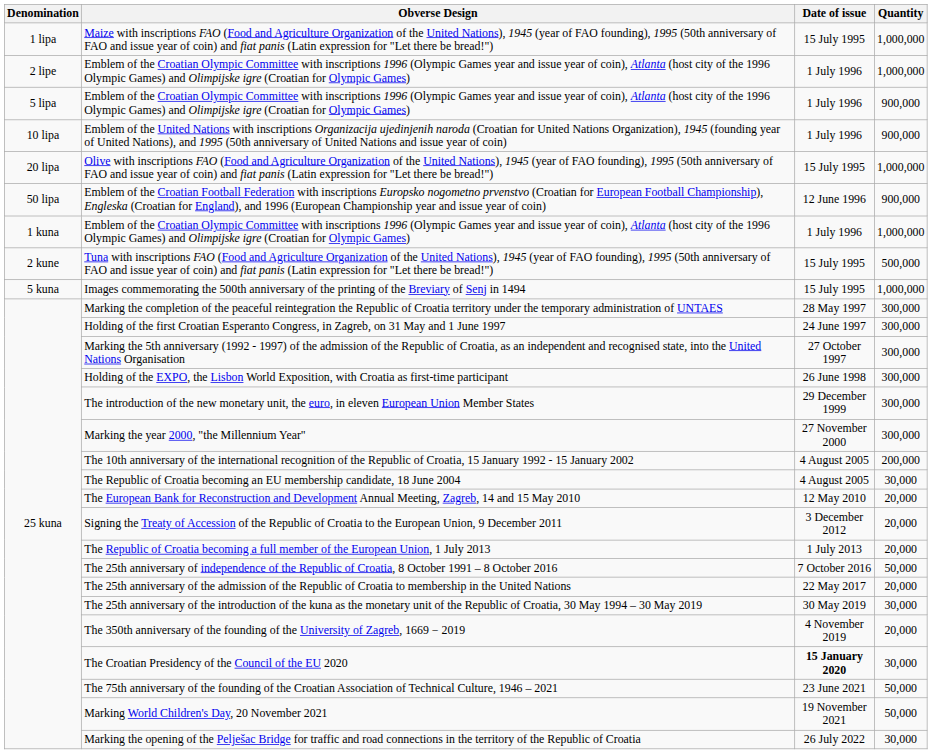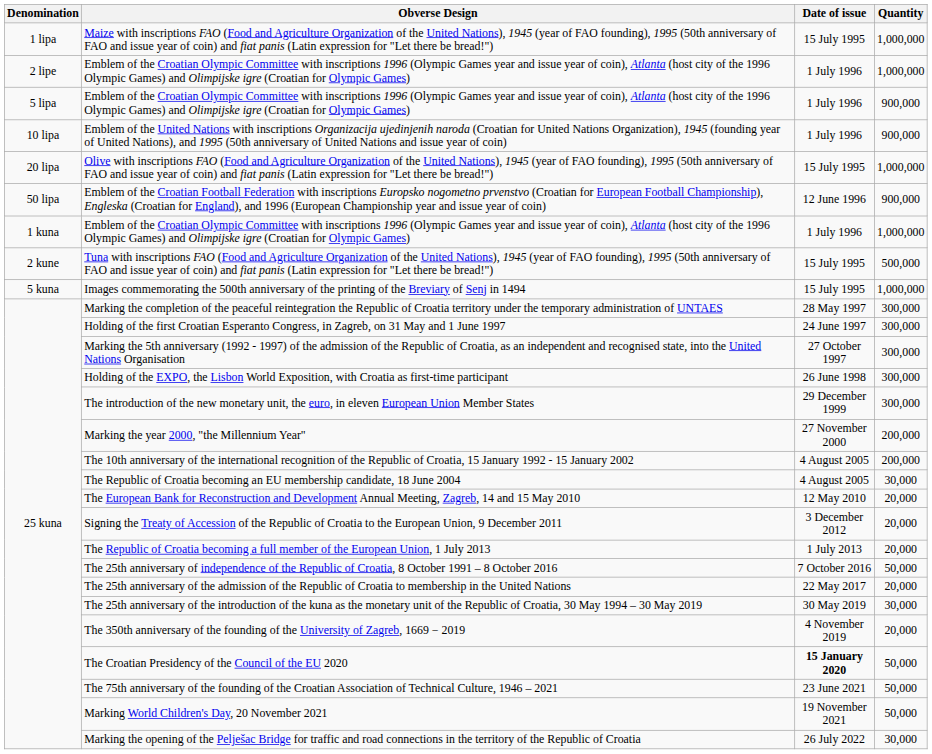Marking the year 2000, "the Millennium Year" | Quantity: 300,000 -> 200,000
The Croatian Presidency of the Council of the EU 2020 | Quantity: 30,000 -> 50,000
